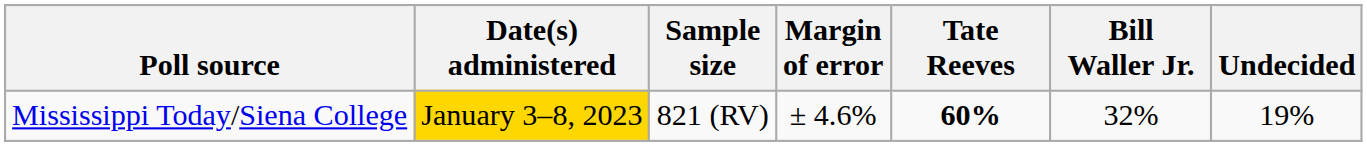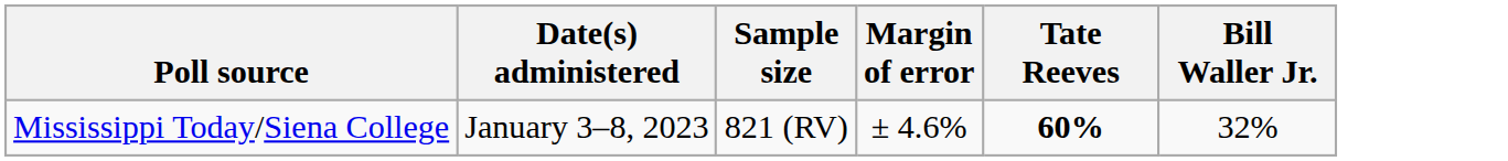- column: Undecided | 19%
Mississippi Today/Siena College | Date(s) administered: gold background -> no background
